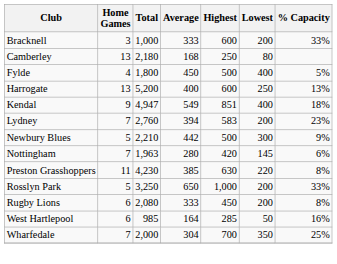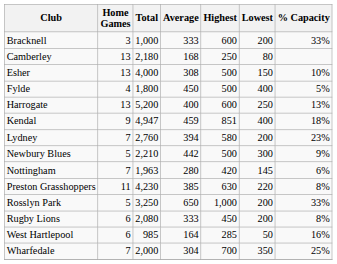+ row: Esher | 13 | 4,000 | 308 | 500 | 150 | 10%
Kendal | Average: 549 -> 459
Lydney | Highest: 583 -> 580
